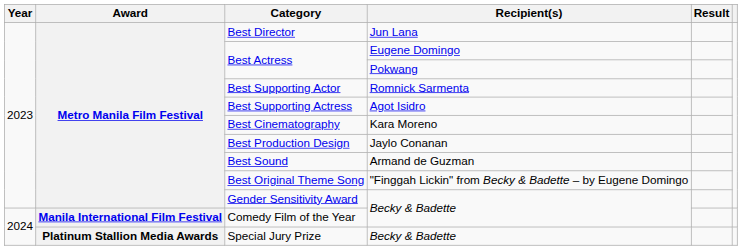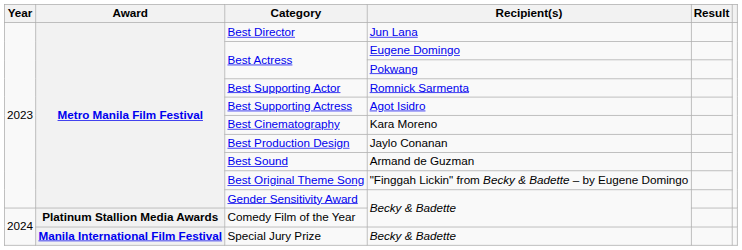Comedy Film of the Year | Award: Manila International Film Festival -> Platinum Stallion Media Awards
Special Jury Prize | Award: Platinum Stallion Media Awards -> Manila International Film Festival
